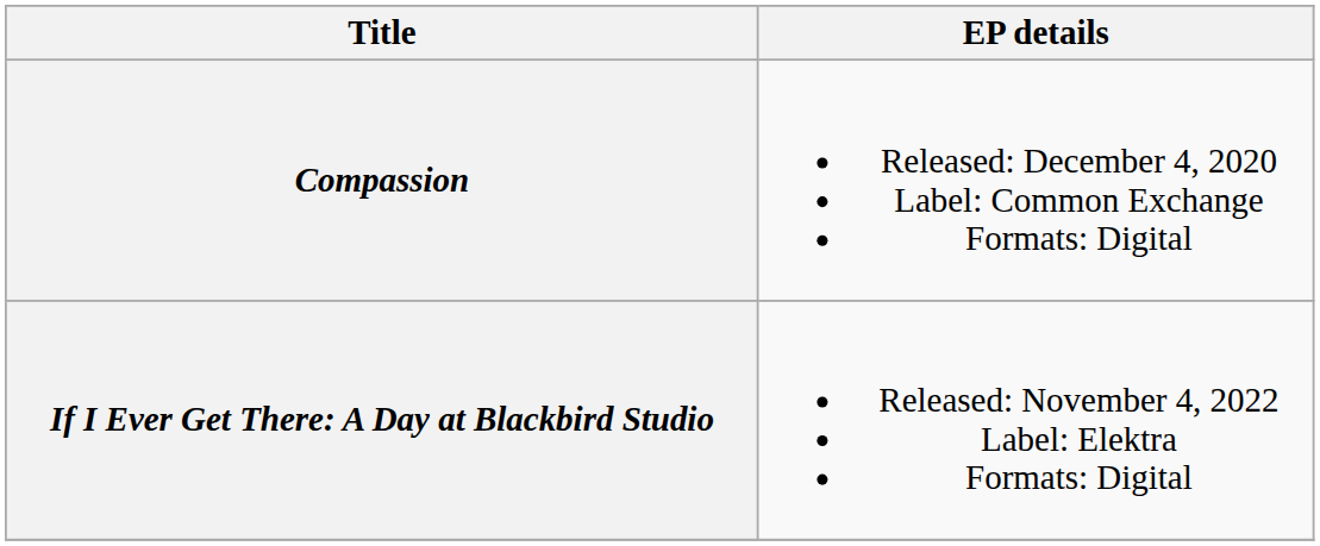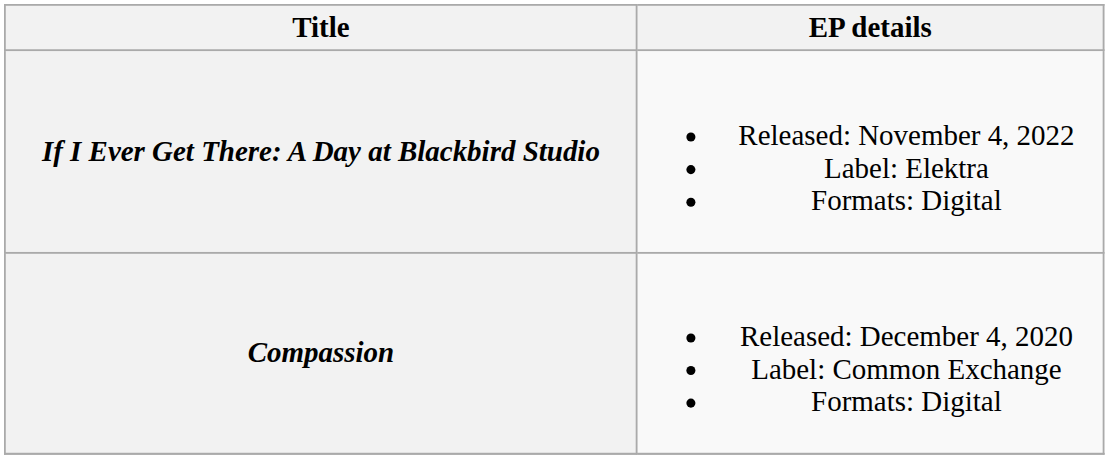rows swapped: Compassion <-> If I Ever Get There: A Day at Blackbird Studio
